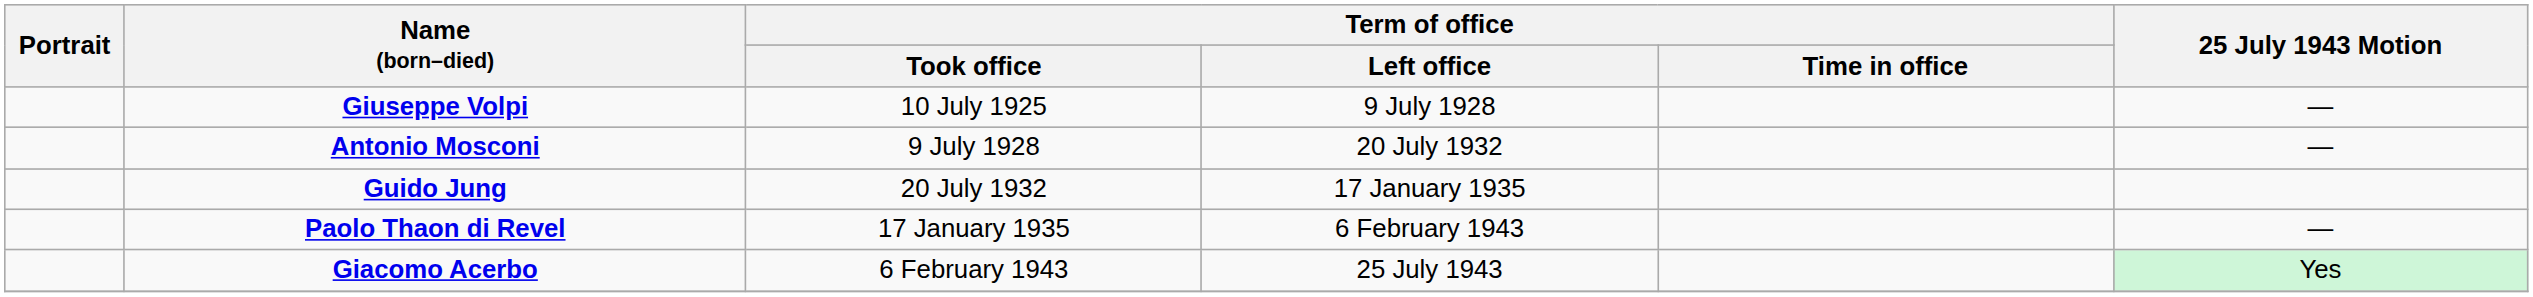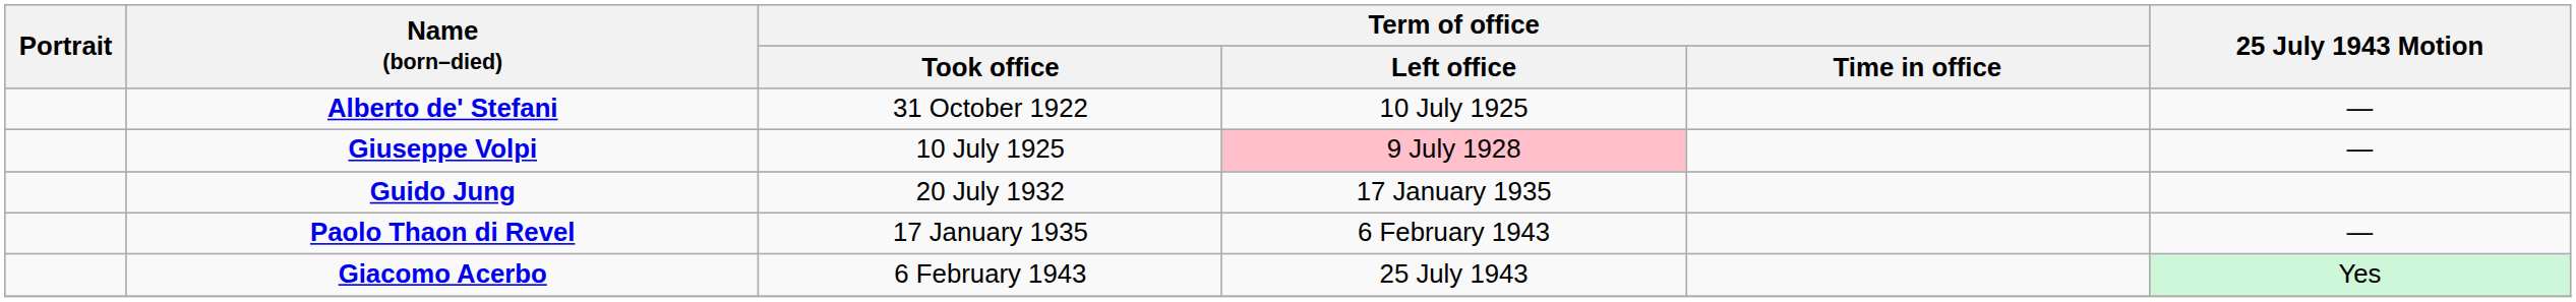+ row: Alberto de' Stefani | 31 October 1922 | 10 July 1925 | —
Giuseppe Volpi | Term of office / Left office: no background -> pink background
- row: Antonio Mosconi | 9 July 1928 | 20 July 1932 | —
